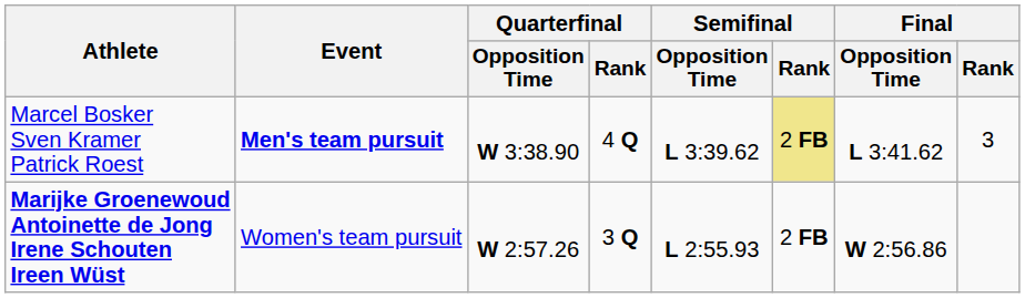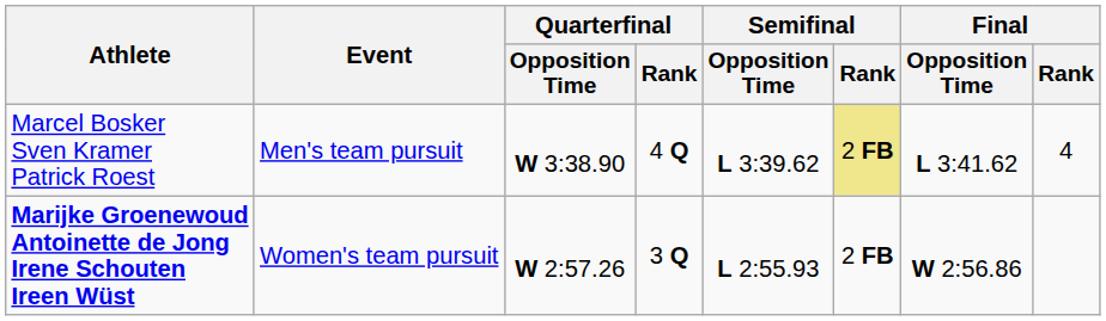Marcel Bosker Sven Kramer Patrick Roest | Event: bold -> normal
Marcel Bosker Sven Kramer Patrick Roest | Final / Rank: 3 -> 4
